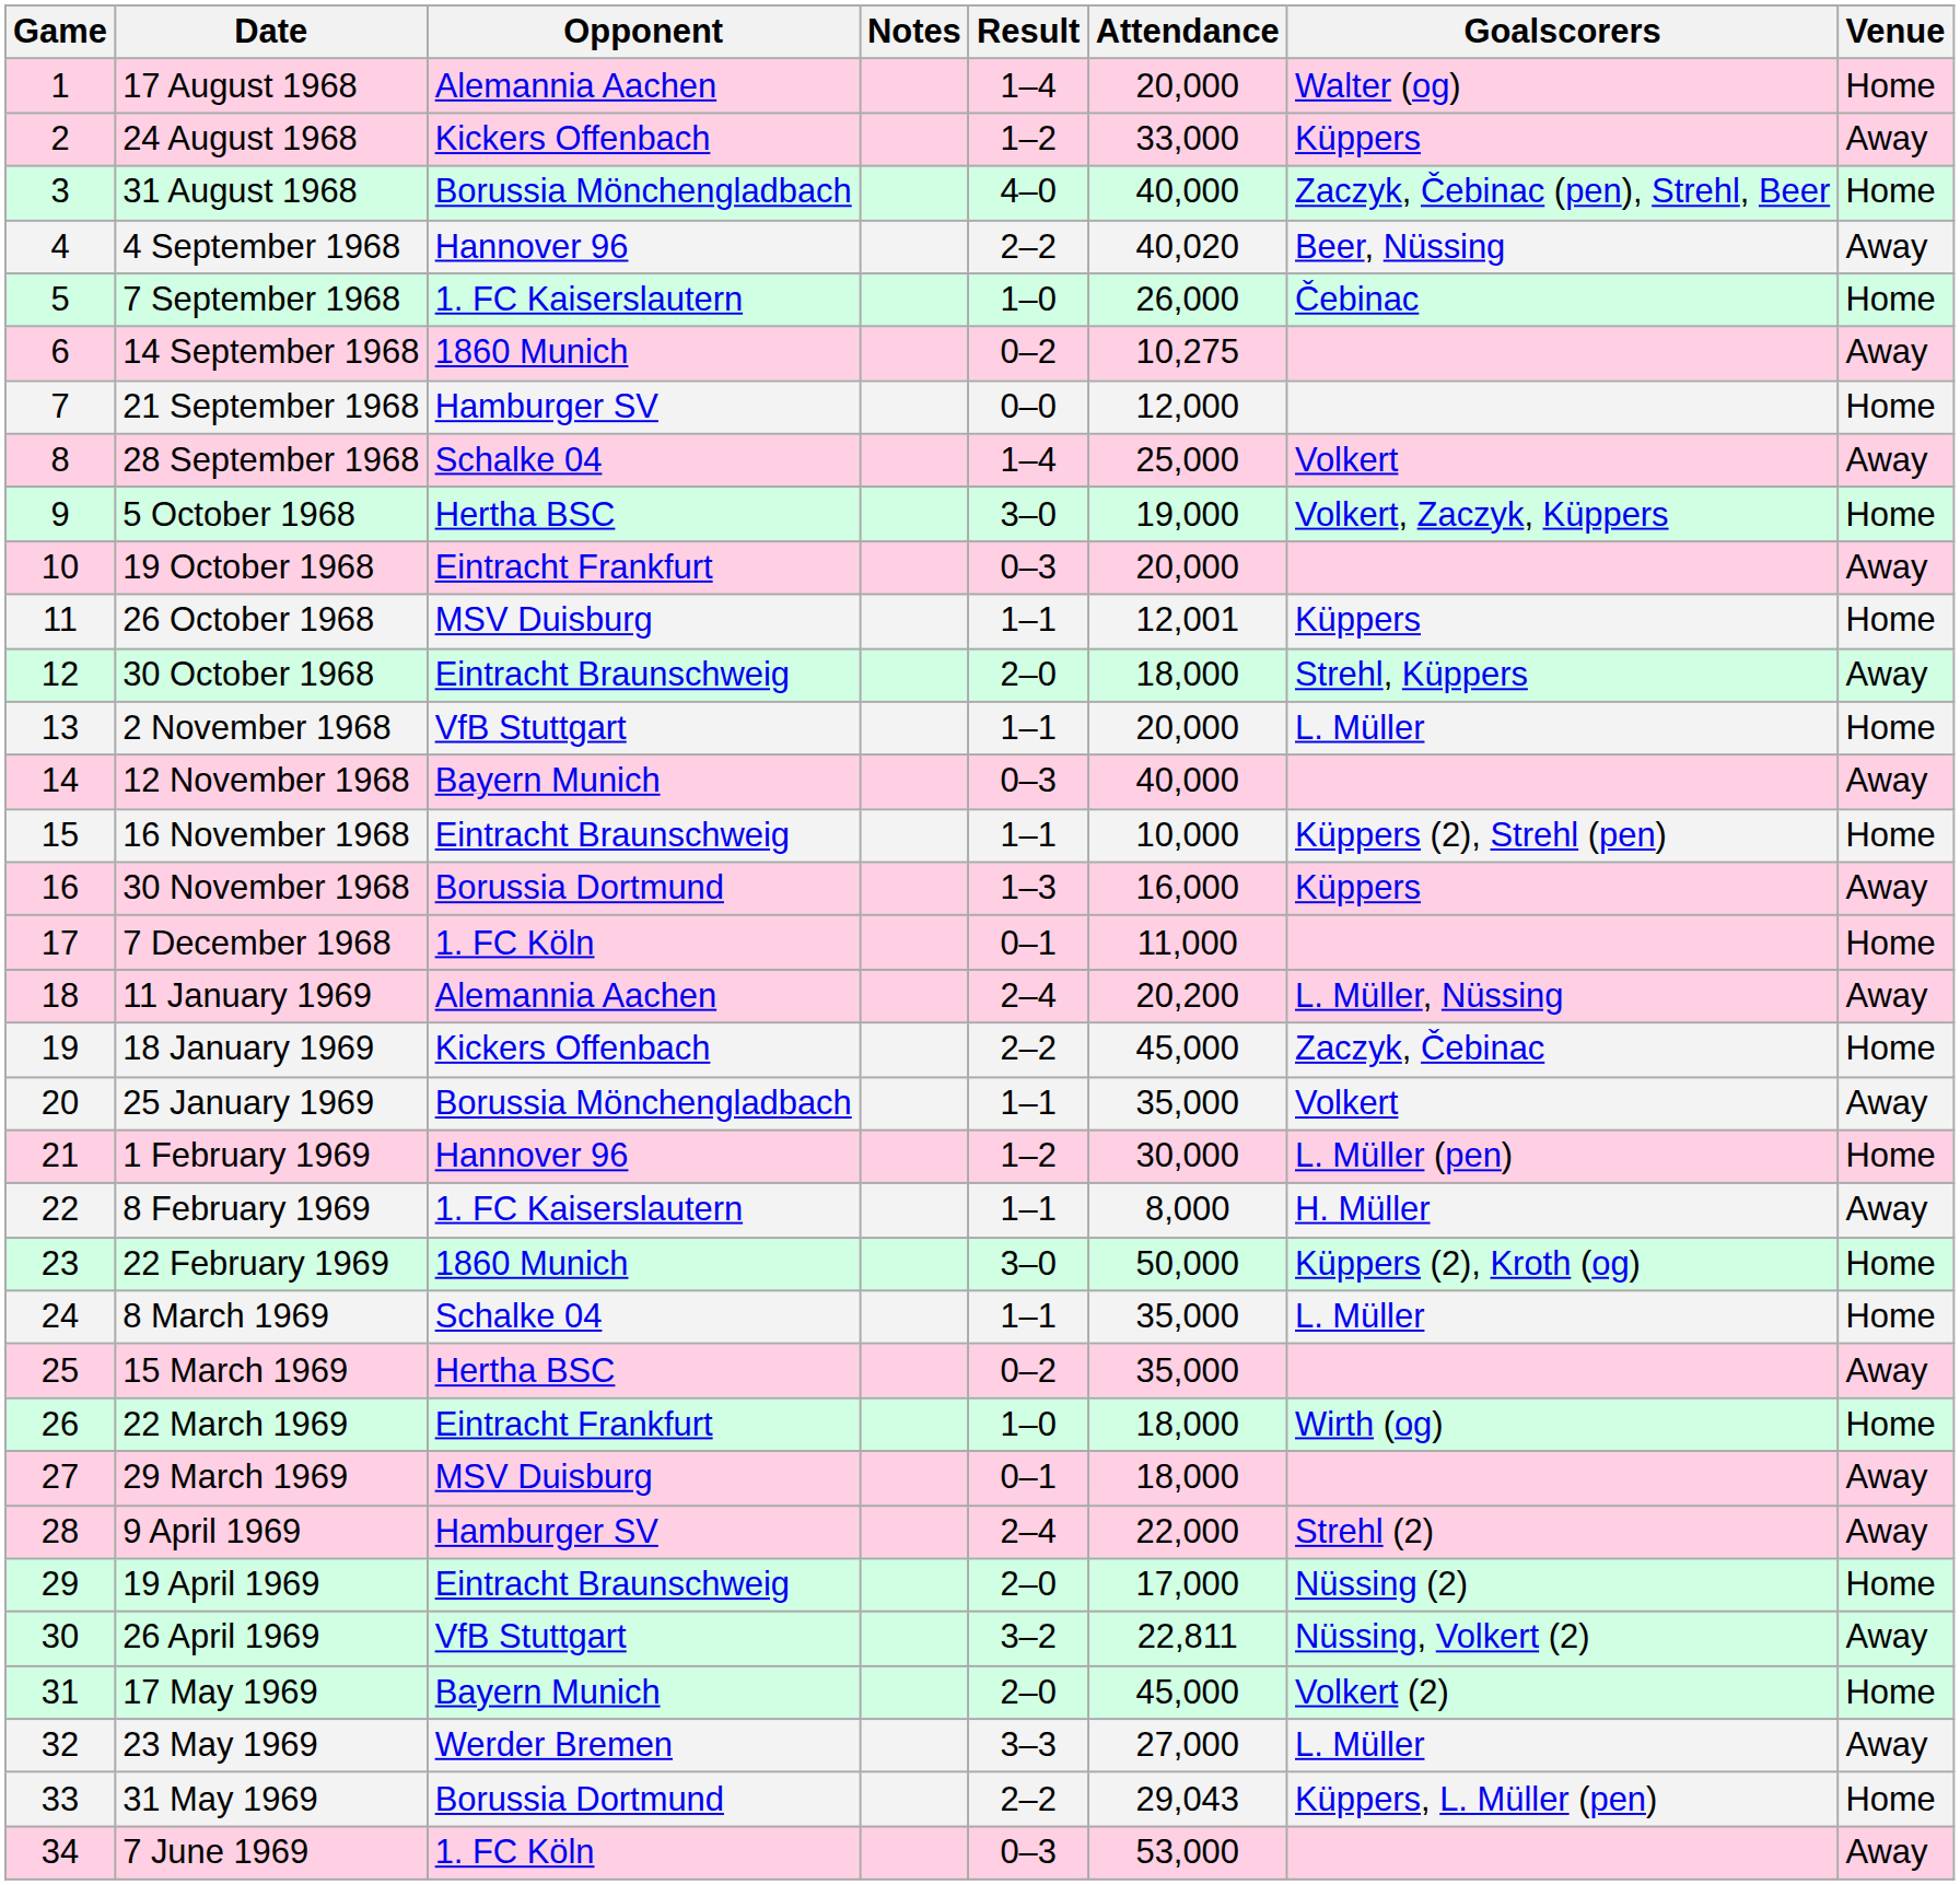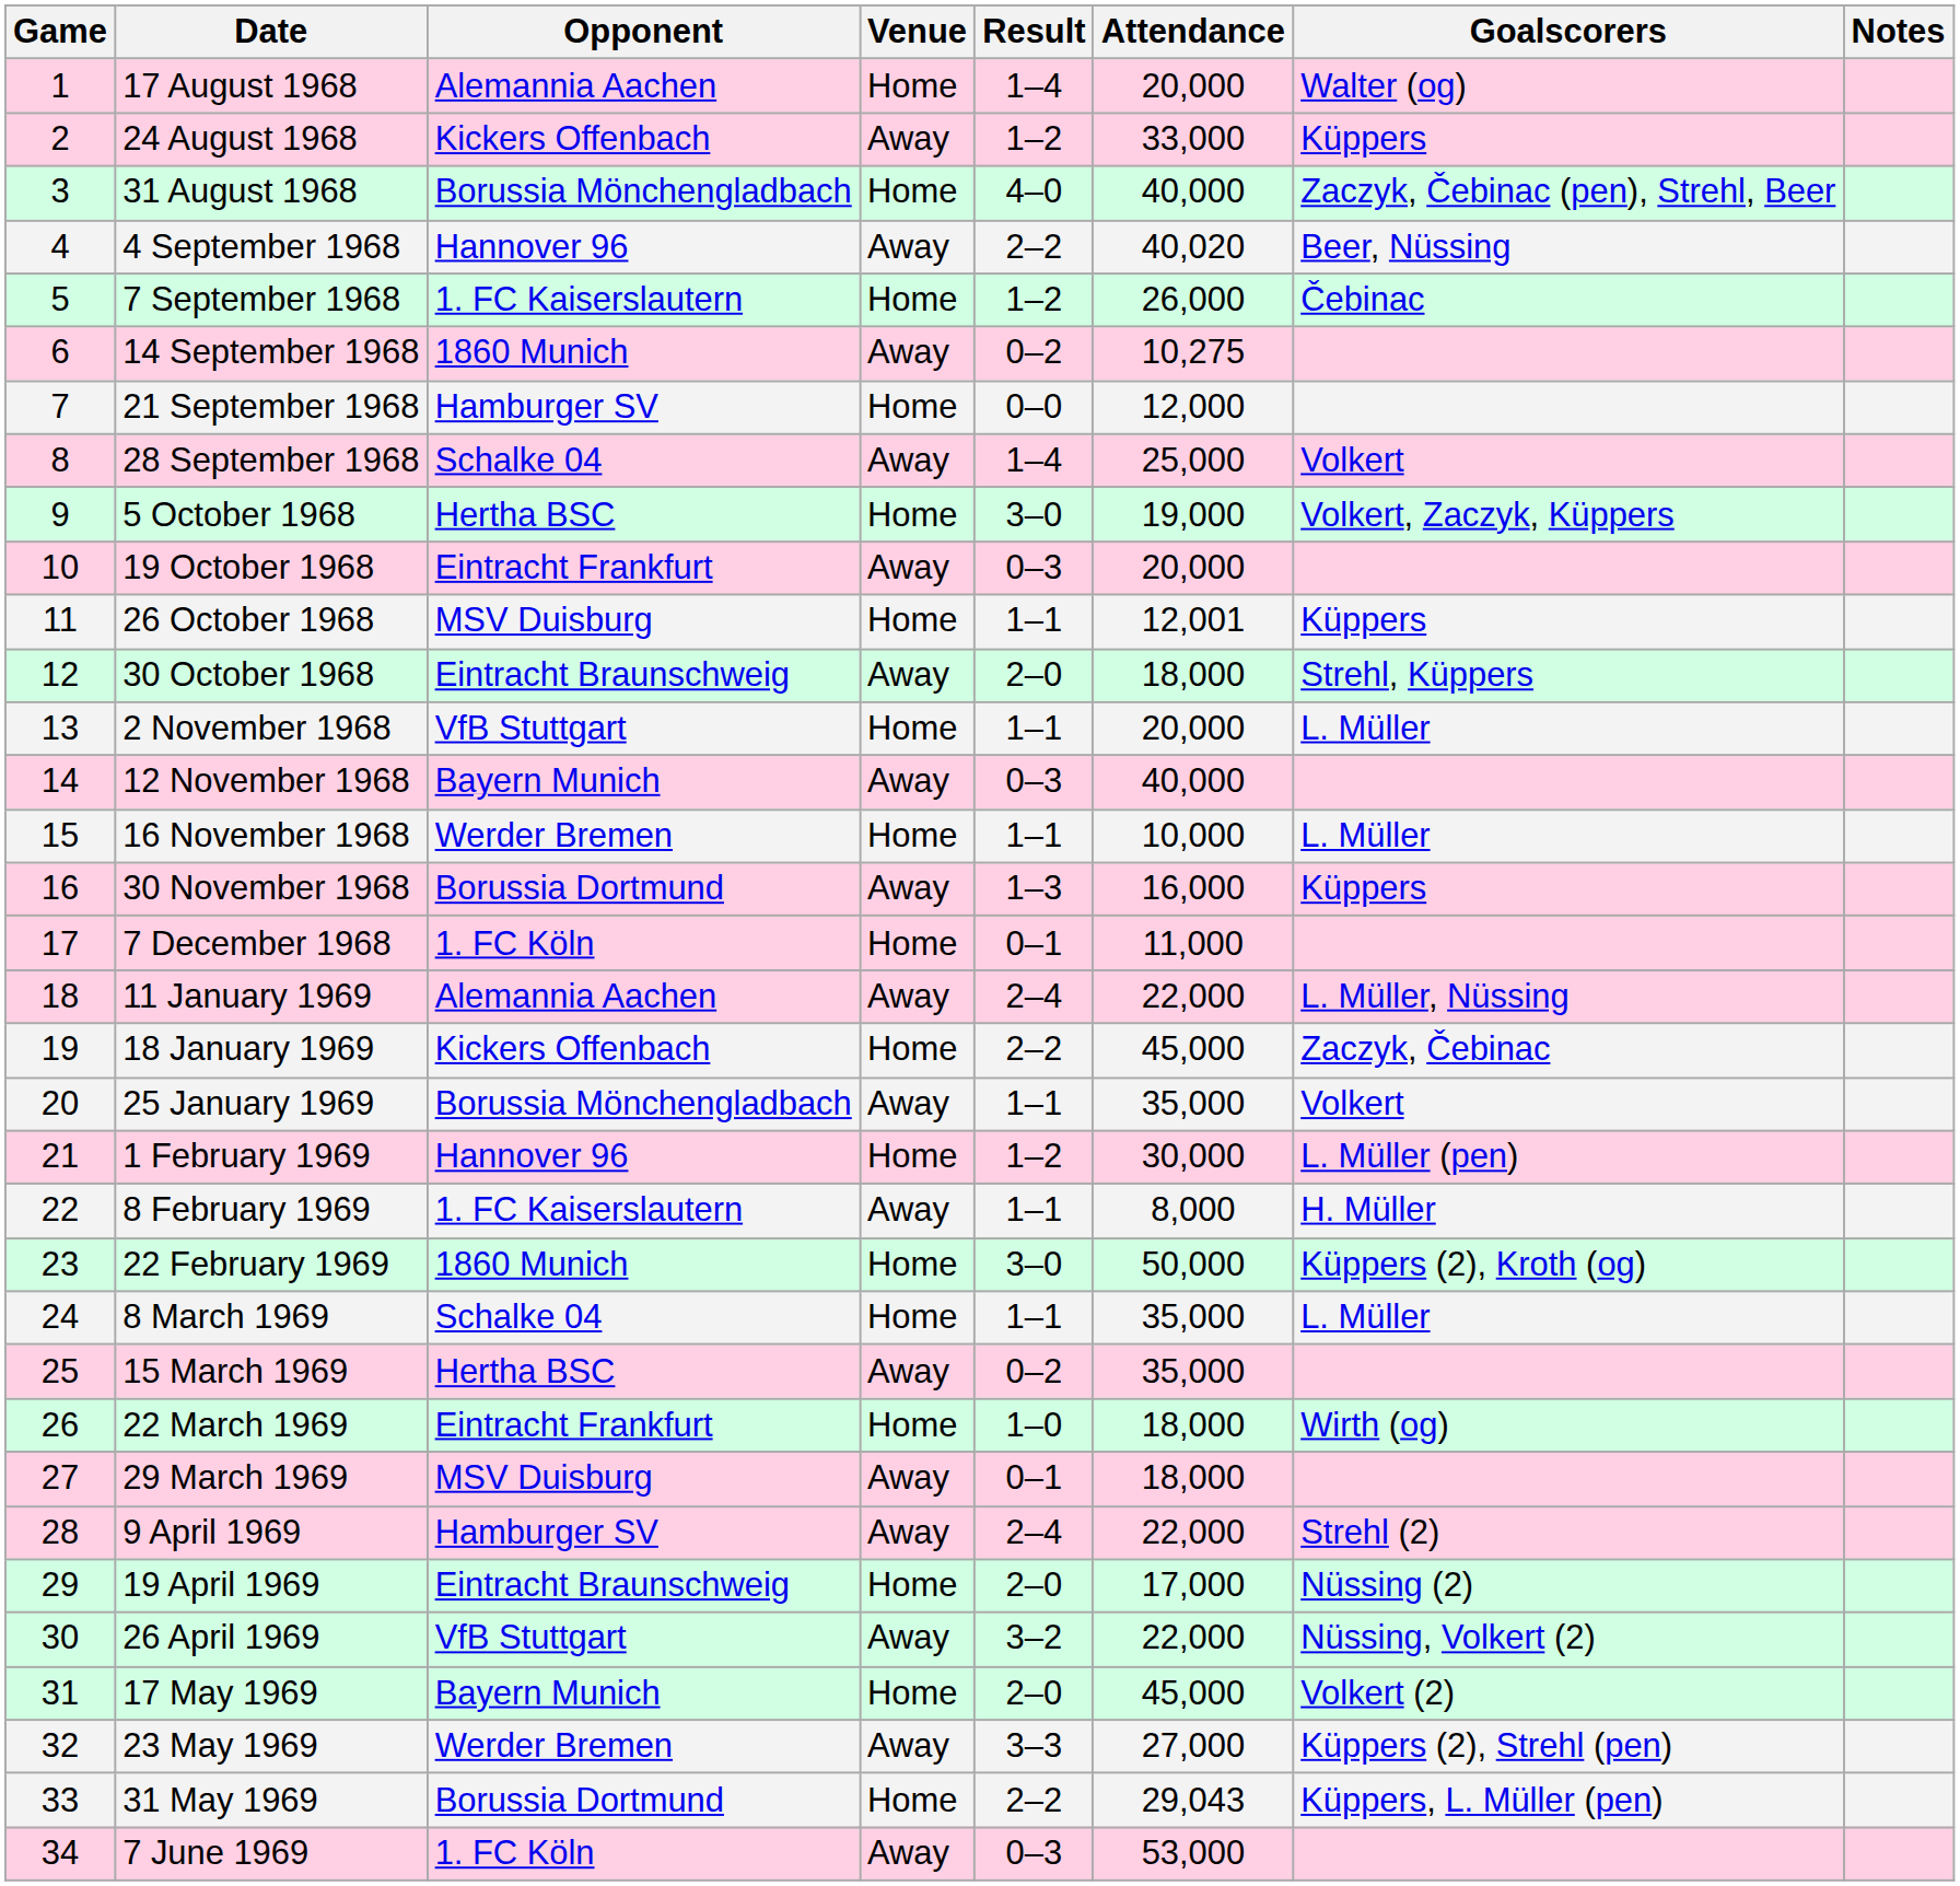columns swapped: Venue <-> Notes
7 September 1968 | Result: 1–0 -> 1–2
16 November 1968 | Opponent: Eintracht Braunschweig -> Werder Bremen
16 November 1968 | Goalscorers: Küppers (2), Strehl (pen) -> L. Müller
11 January 1969 | Attendance: 20,200 -> 22,000
26 April 1969 | Attendance: 22,811 -> 22,000
23 May 1969 | Goalscorers: L. Müller -> Küppers (2), Strehl (pen)
